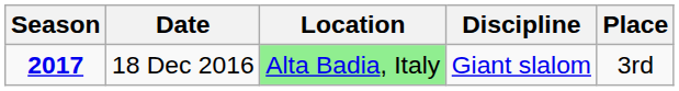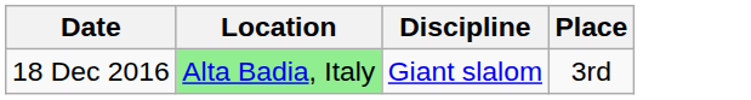- column: Season | 2017
